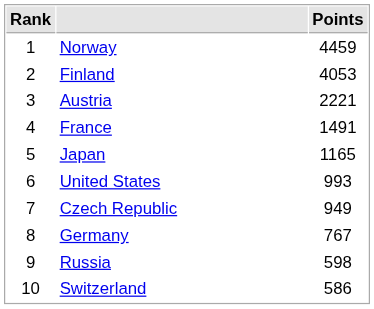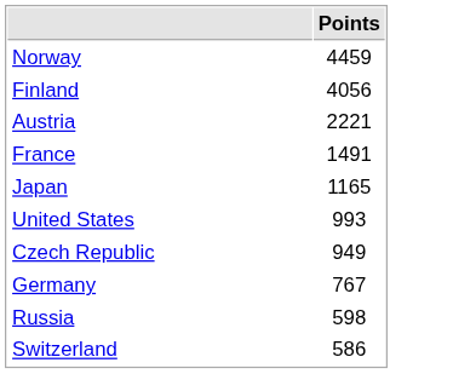- column: Rank | 1 | 2 | 3 | 4 | 5 | 6 | 7 | 8 | 9 | 10
Finland | Points: 4053 -> 4056
